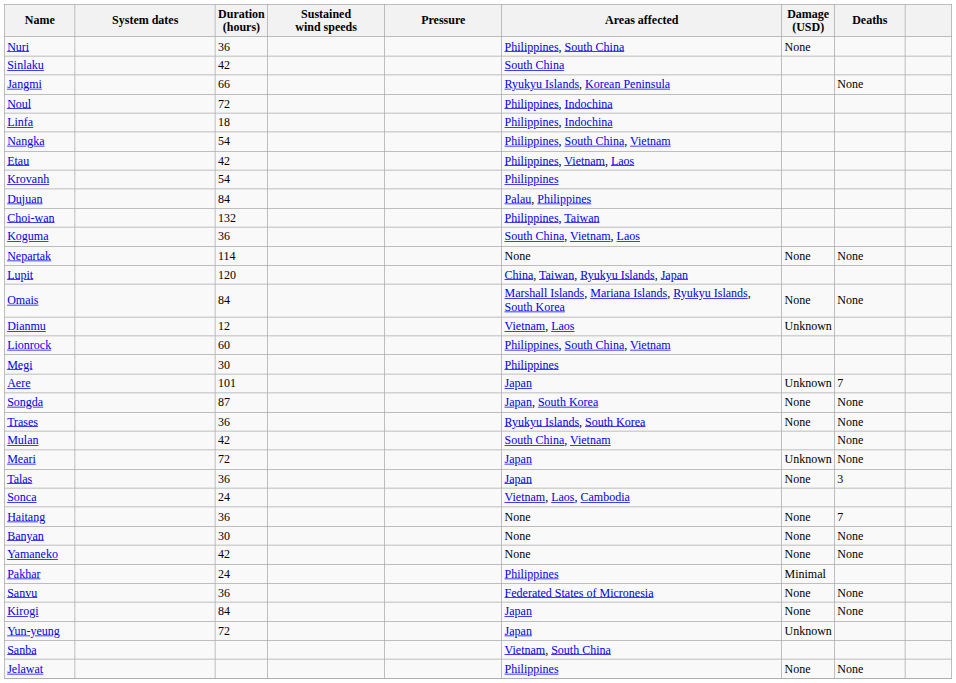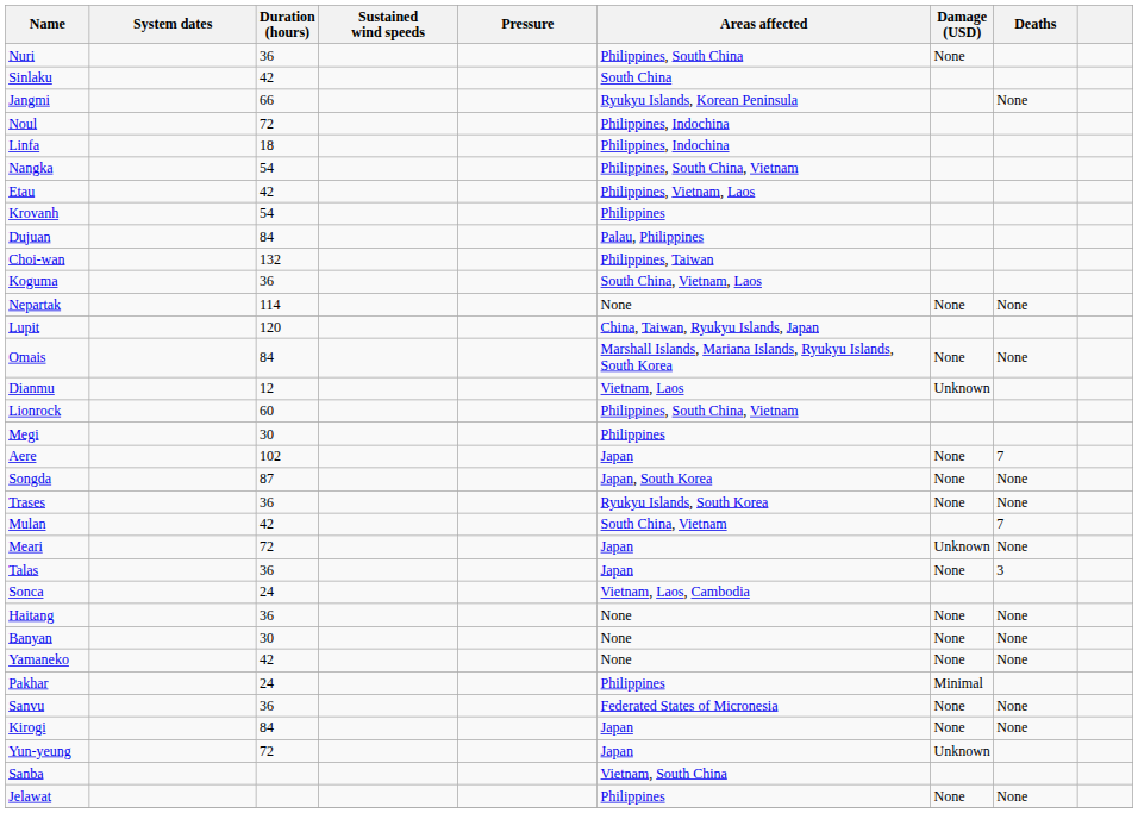Aere | Duration (hours): 101 -> 102
Aere | Damage (USD): Unknown -> None
Mulan | Deaths: None -> 7
Haitang | Deaths: 7 -> None
